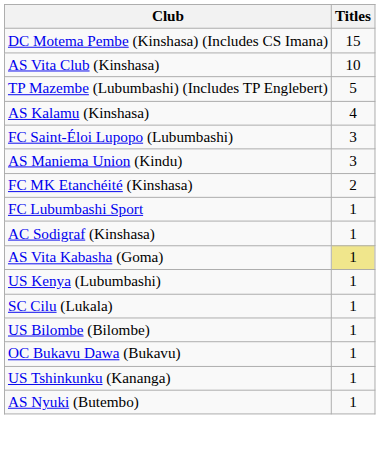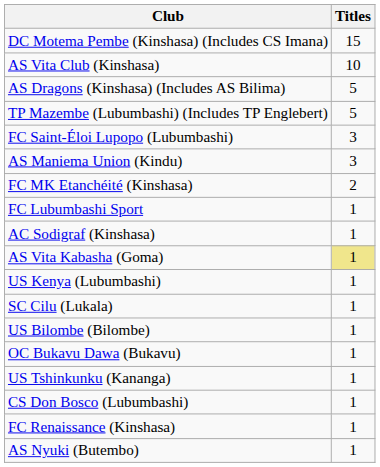+ row: AS Dragons (Kinshasa) (Includes AS Bilima) | 5
- row: AS Kalamu (Kinshasa) | 4
+ row: CS Don Bosco (Lubumbashi) | 1
+ row: FC Renaissance (Kinshasa) | 1
